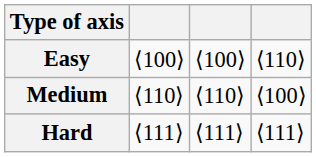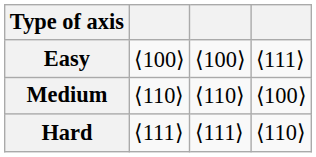Easy | column 4: ⟨110⟩ -> ⟨111⟩
Hard | column 4: ⟨111⟩ -> ⟨110⟩
